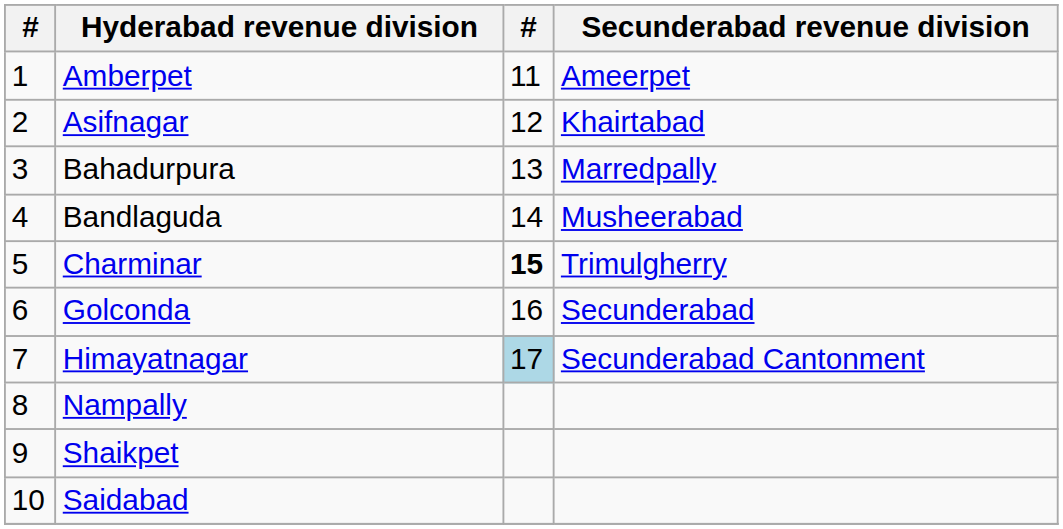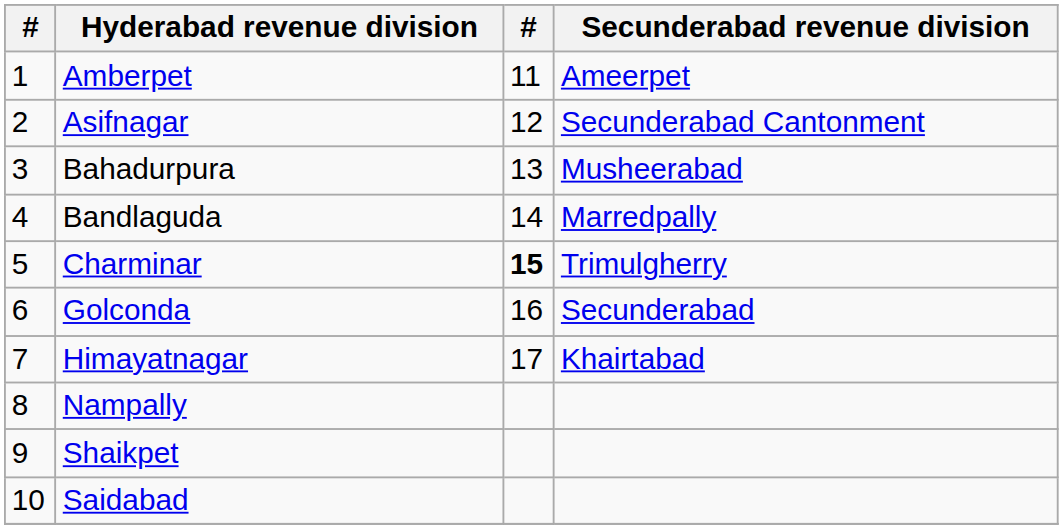Asifnagar | Secunderabad revenue division: Khairtabad -> Secunderabad Cantonment
Bahadurpura | Secunderabad revenue division: Marredpally -> Musheerabad
Bandlaguda | Secunderabad revenue division: Musheerabad -> Marredpally
Himayatnagar | column 3: lightblue background -> no background
Himayatnagar | Secunderabad revenue division: Secunderabad Cantonment -> Khairtabad
